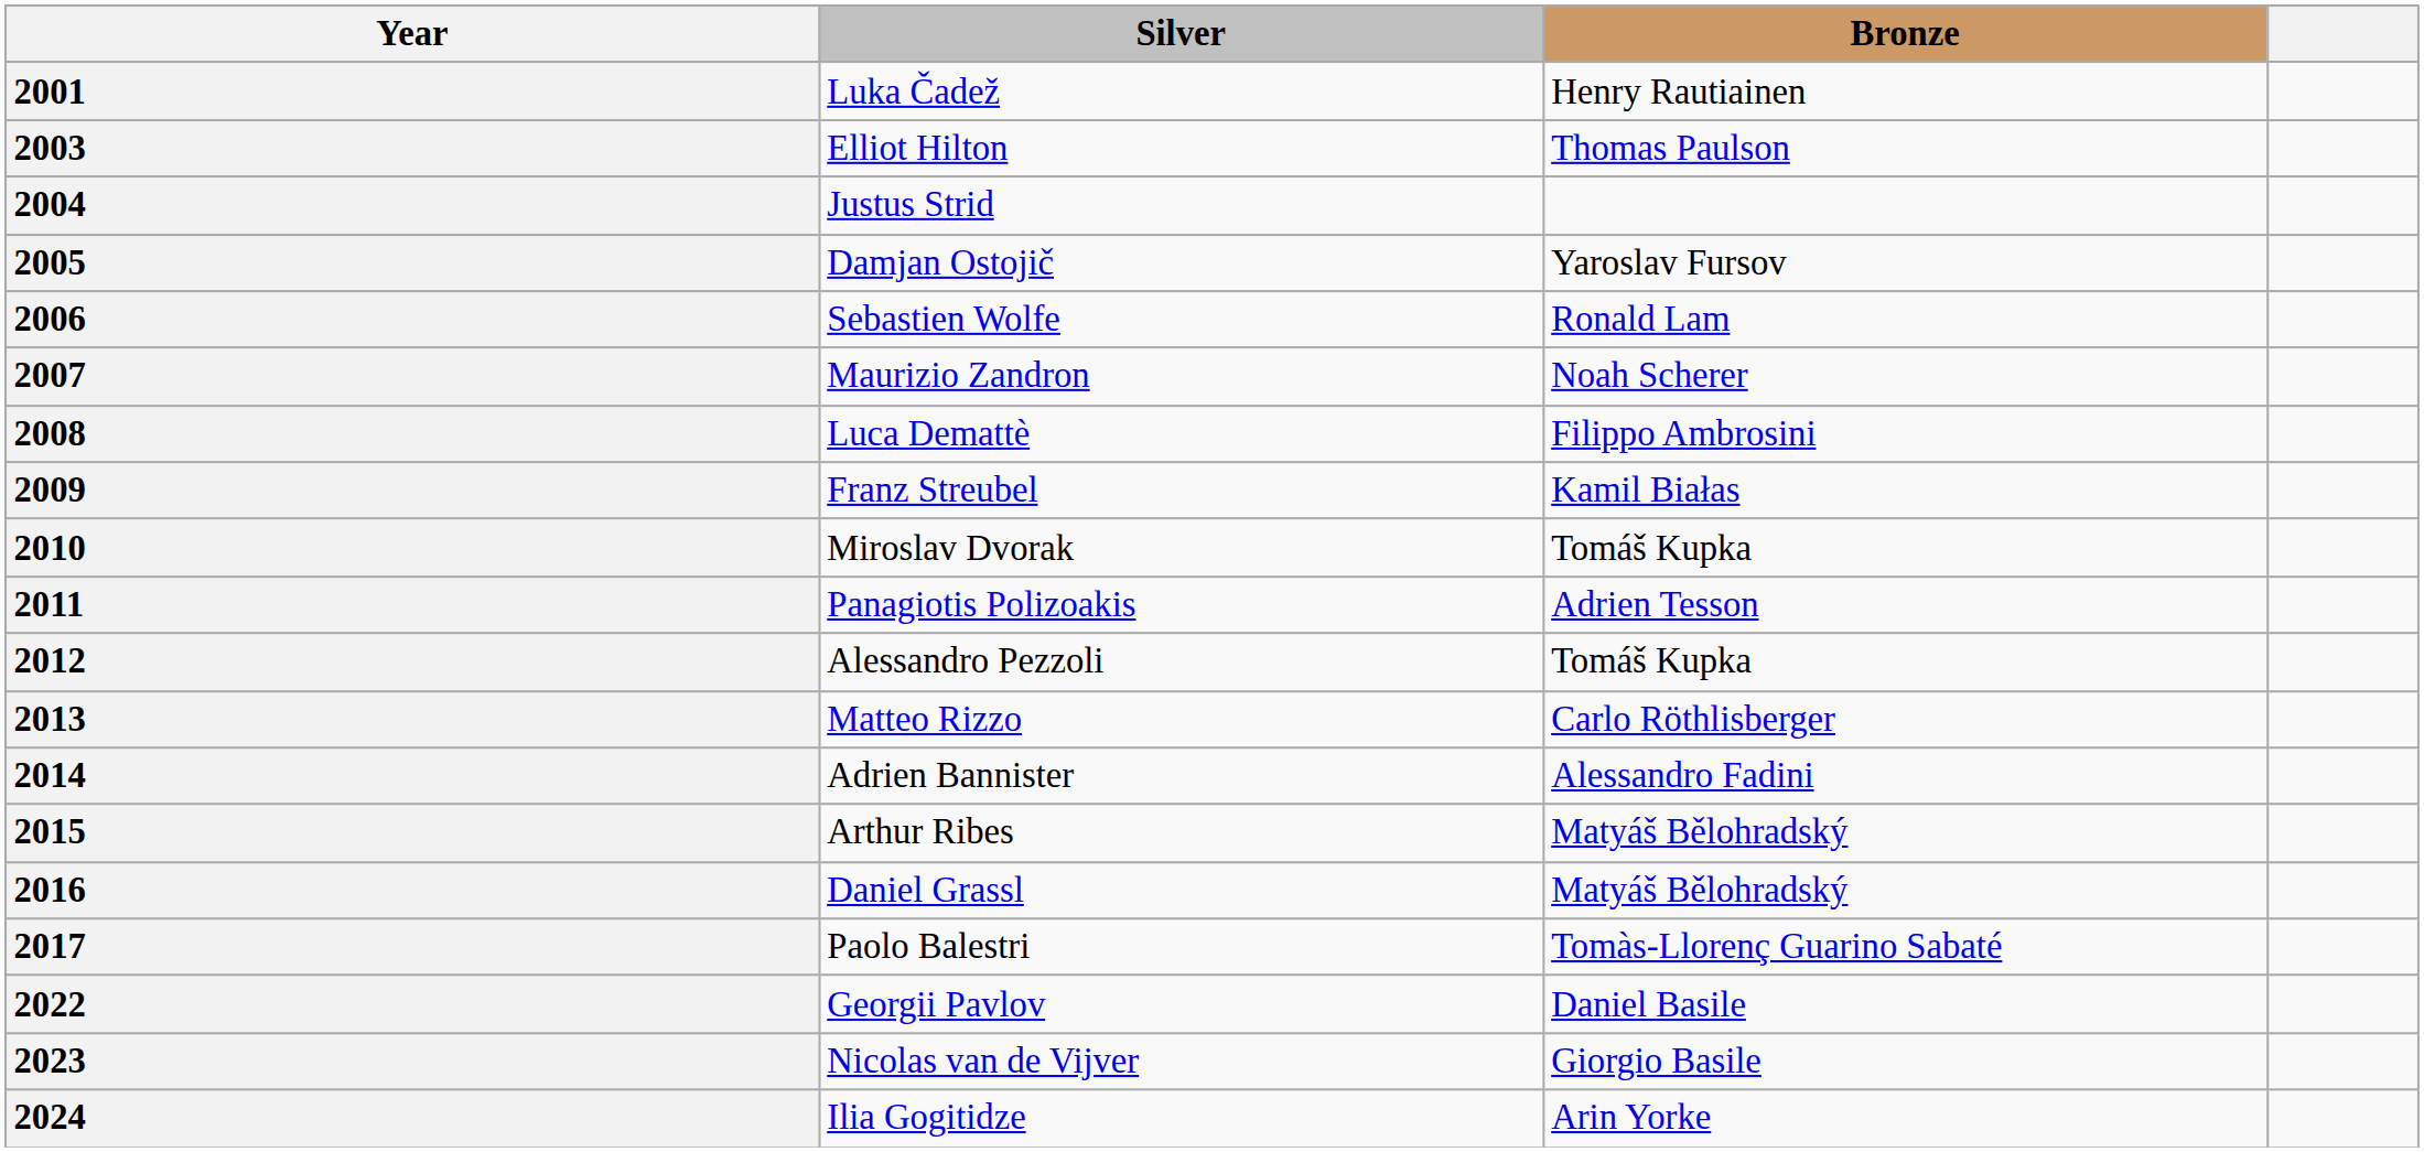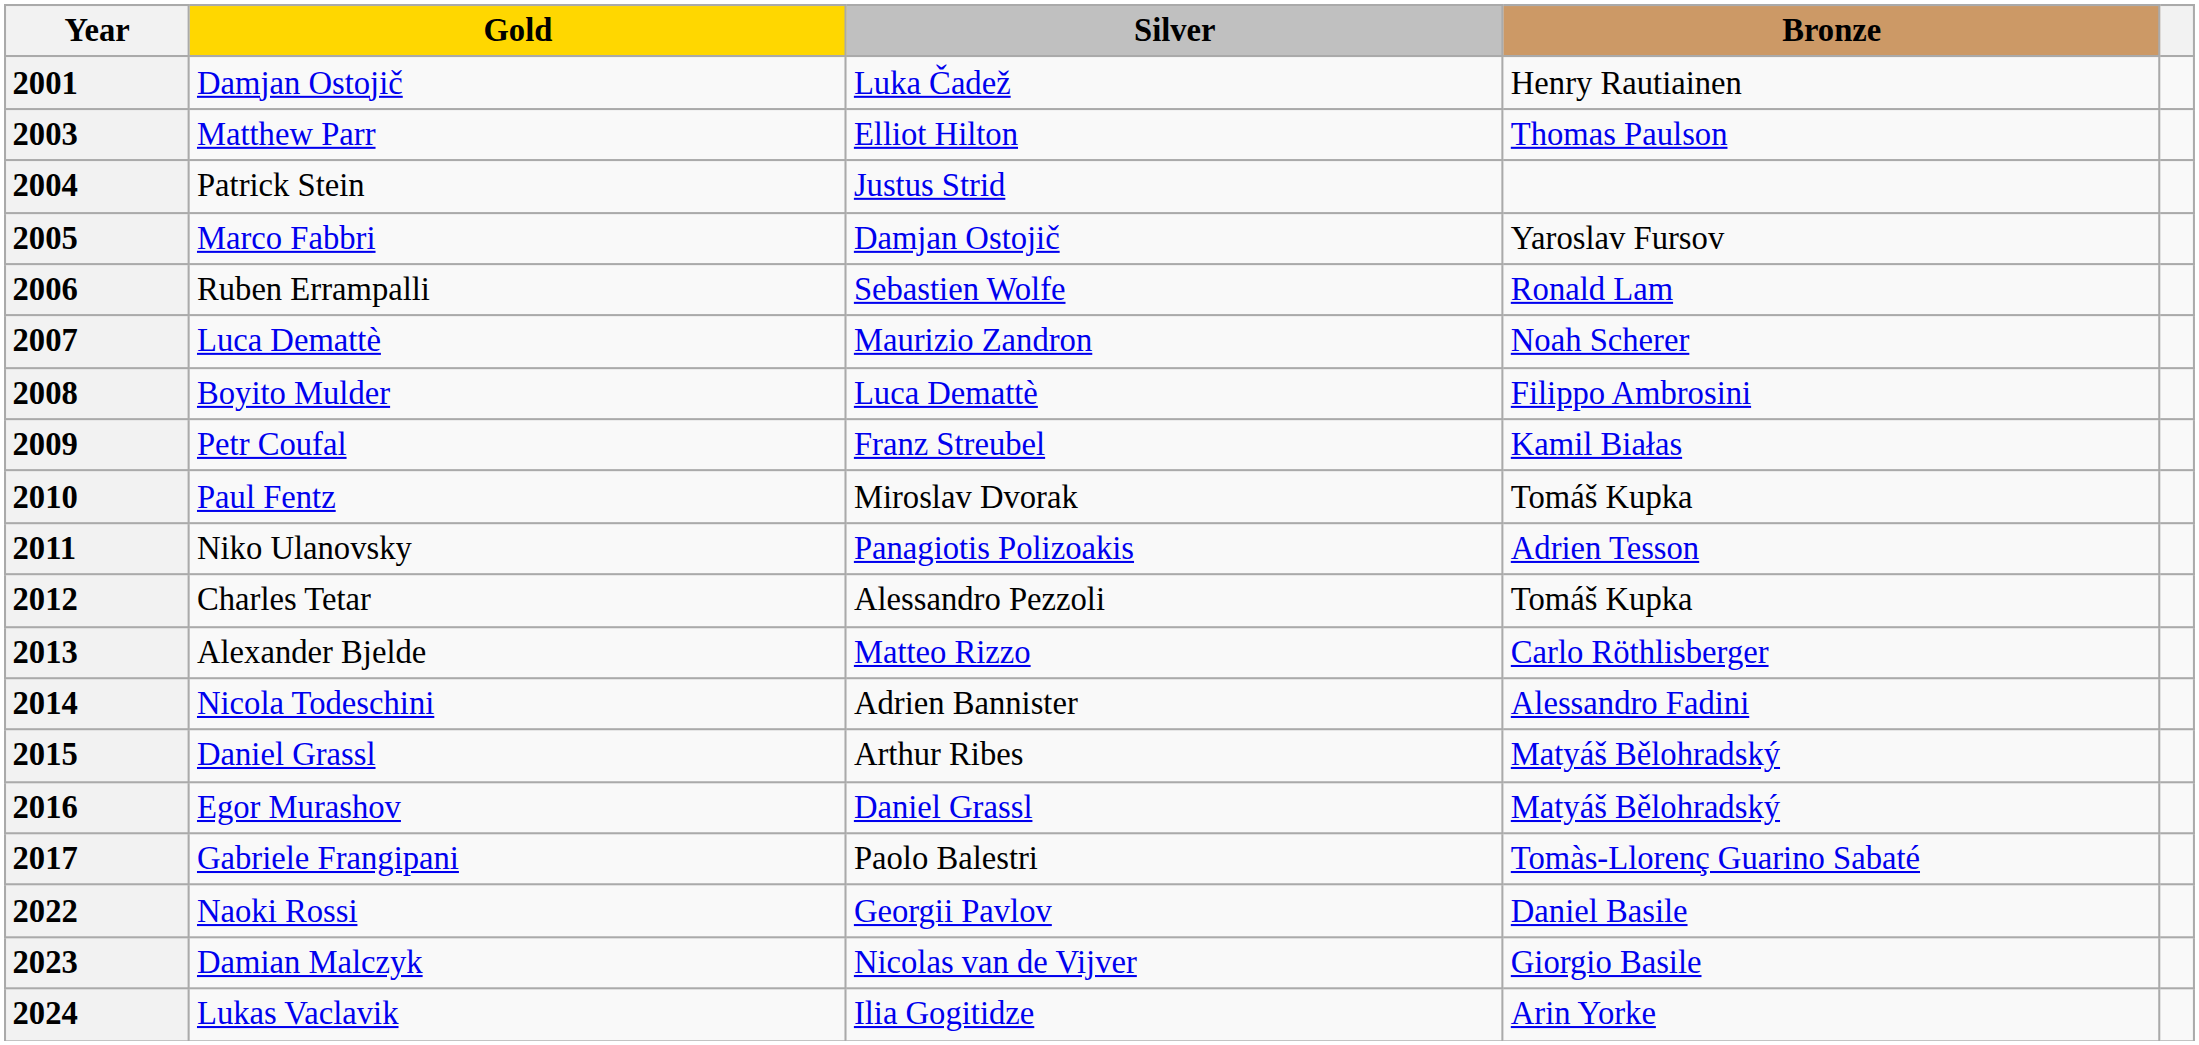+ column: Gold | Damjan Ostojič | Matthew Parr | Patrick Stein | Marco Fabbri | Ruben Errampalli | Luca Demattè | Boyito Mulder | Petr Coufal | Paul Fentz | Niko Ulanovsky | Charles Tetar | Alexander Bjelde | Nicola Todeschini | Daniel Grassl | Egor Murashov | Gabriele Frangipani | Naoki Rossi | Damian Malczyk | Lukas Vaclavik
